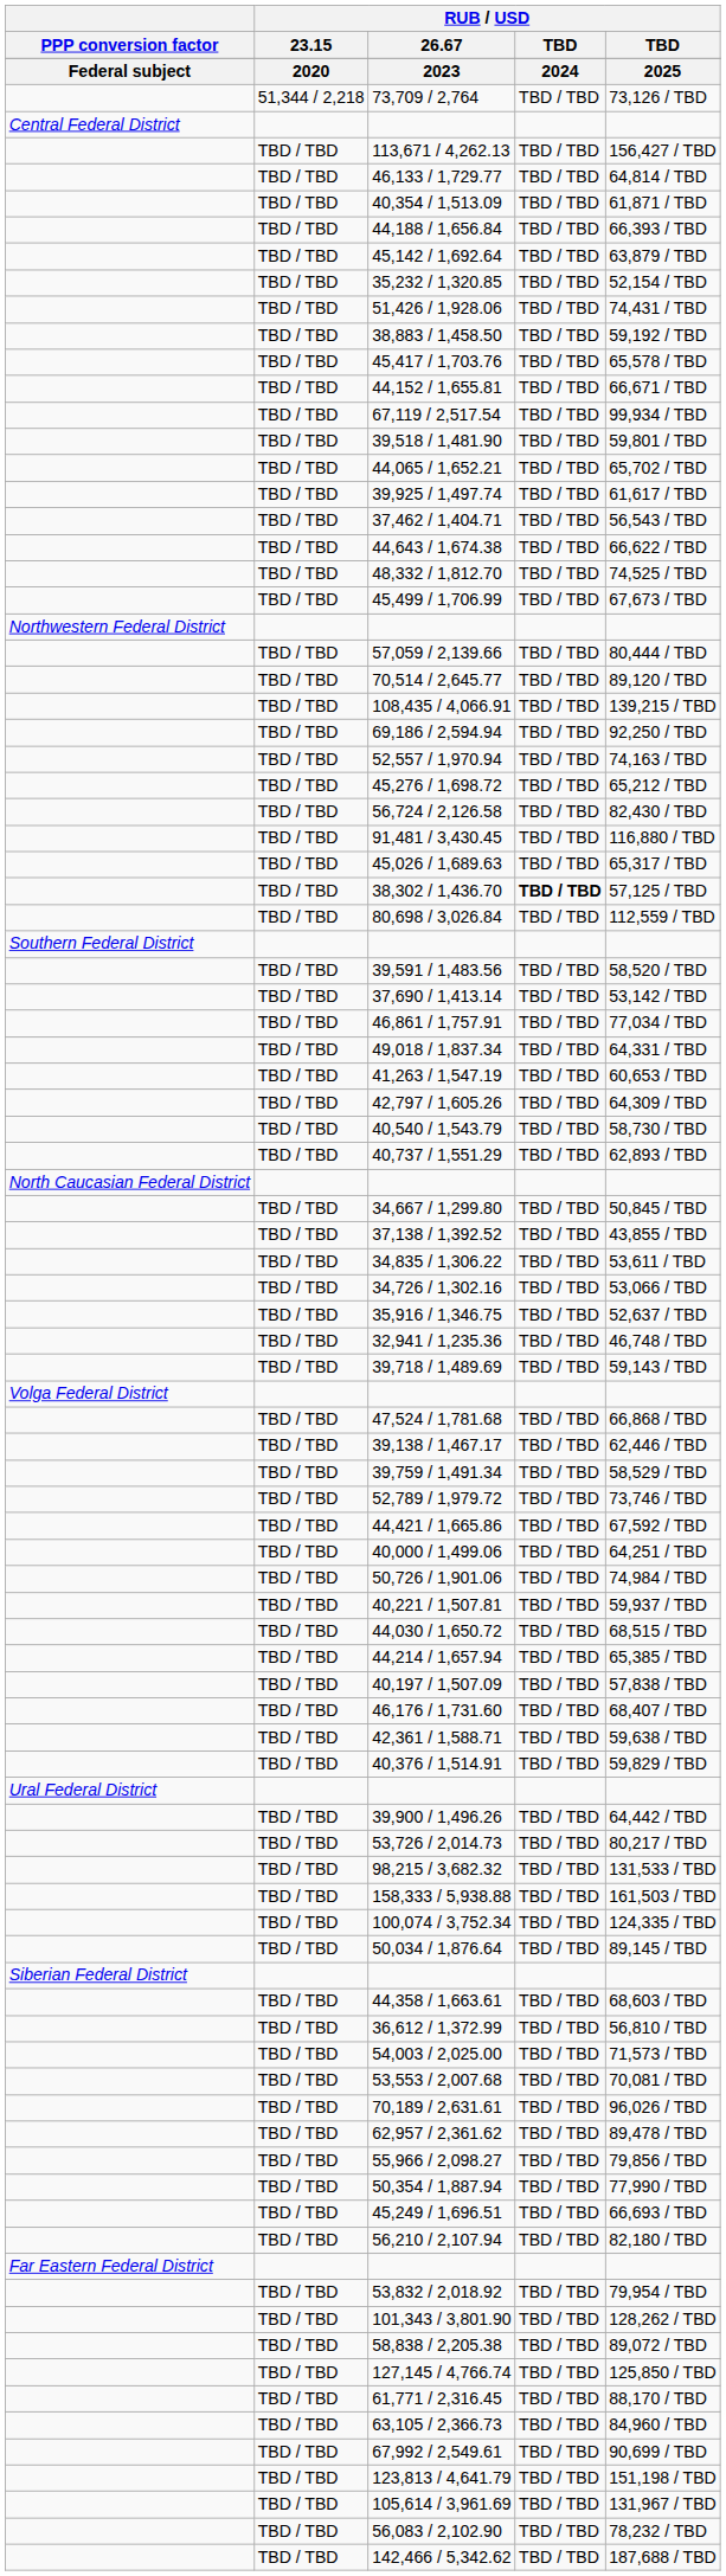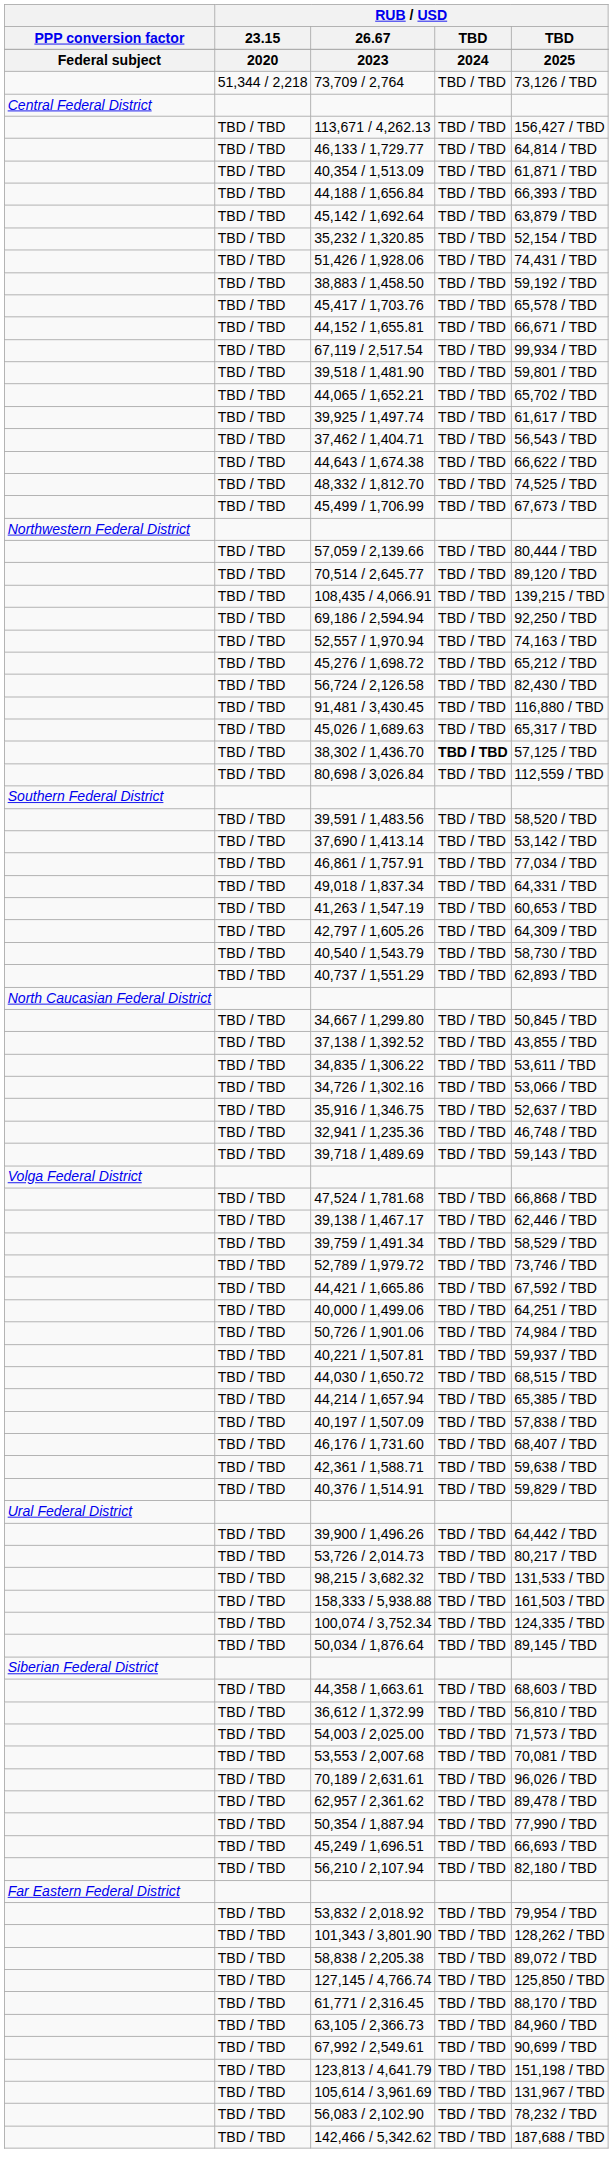- row: TBD / TBD | 55,966 / 2,098.27 | TBD / TBD | 79,856 / TBD
